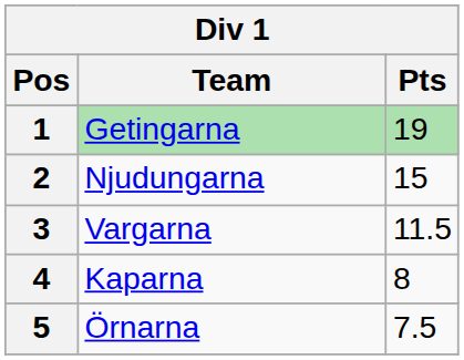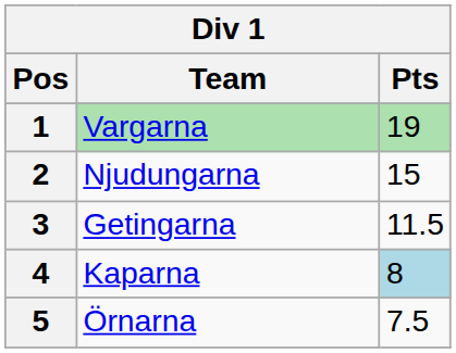1 | Team: Getingarna -> Vargarna
3 | Team: Vargarna -> Getingarna
4 | Pts: no background -> lightblue background
